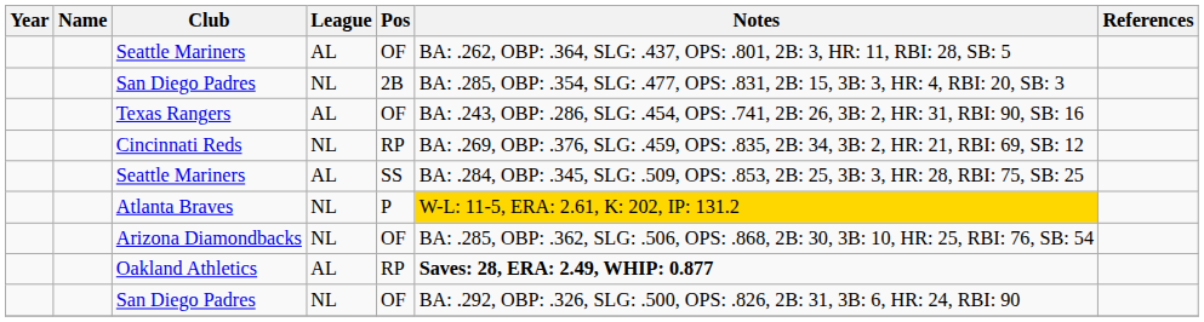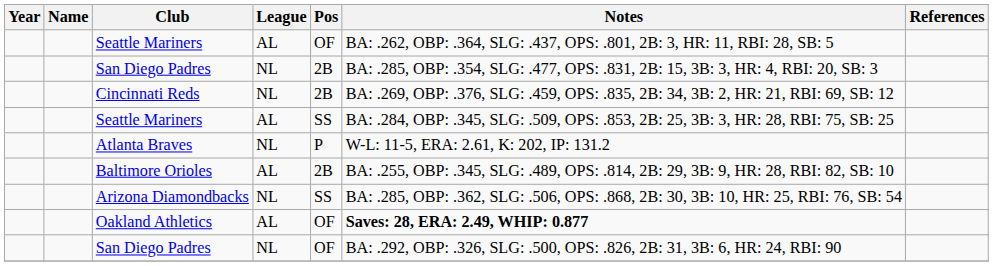- row: Texas Rangers | AL | OF | BA: .243, OBP: .286, SLG: .454, OPS: .741, 2B: 26, 3B: 2, HR: 31, RBI: 90, SB: 16
Cincinnati Reds | Pos: RP -> 2B
Atlanta Braves | Notes: gold background -> no background
+ row: Baltimore Orioles | AL | 2B | BA: .255, OBP: .345, SLG: .489, OPS: .814, 2B: 29, 3B: 9, HR: 28, RBI: 82, SB: 10
Arizona Diamondbacks | Pos: OF -> SS
Oakland Athletics | Pos: RP -> OF
